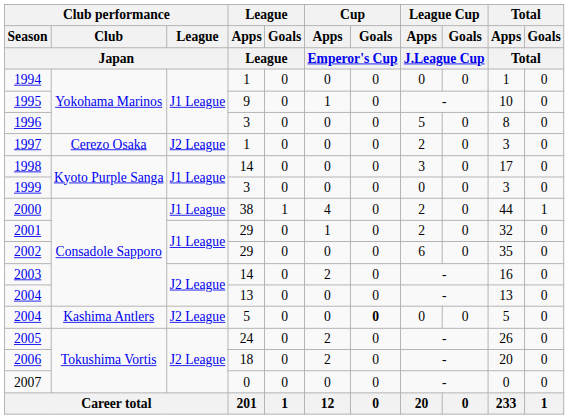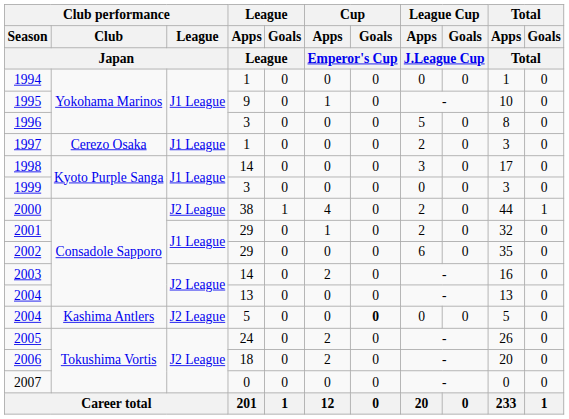1997 | Club performance / League / Japan: J2 League -> J1 League
2000 | Club performance / League / Japan: J1 League -> J2 League
